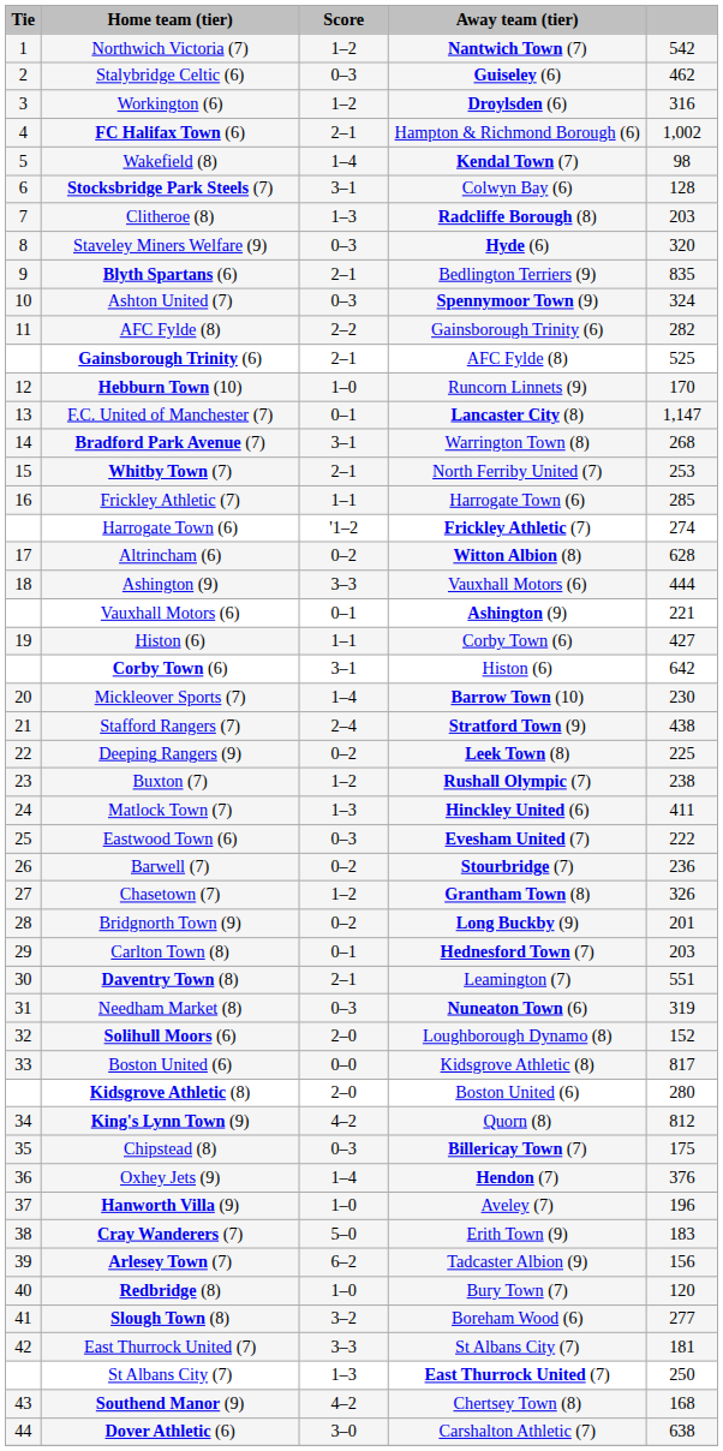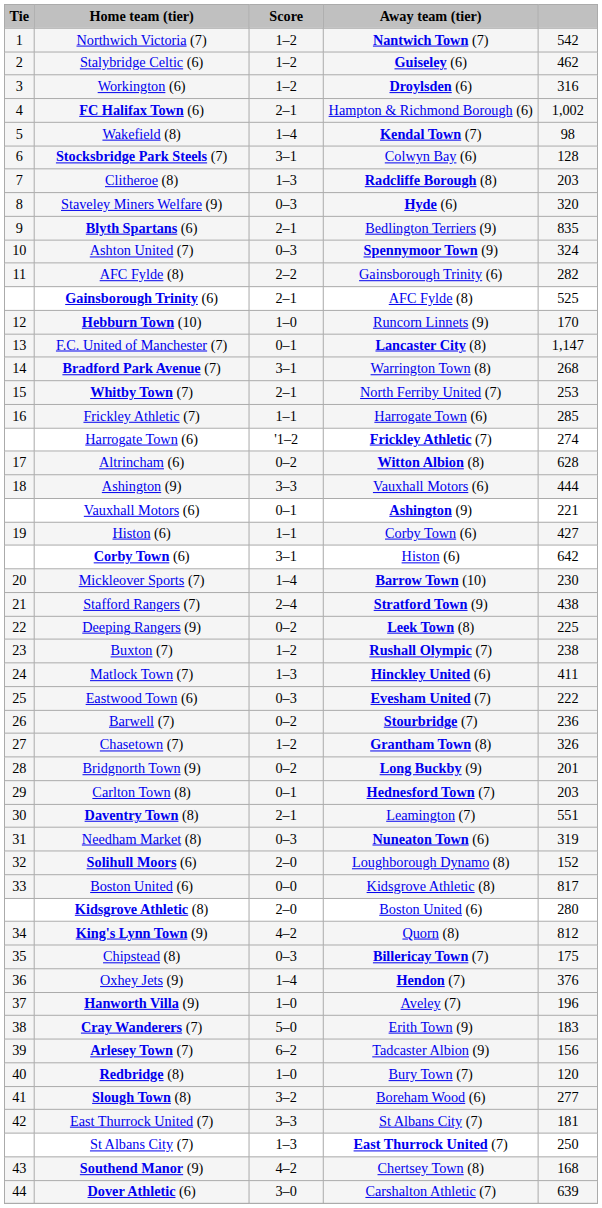Stalybridge Celtic (6) | Score: 0–3 -> 1–2
Dover Athletic (6) | column 5: 638 -> 639
